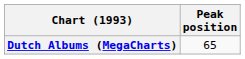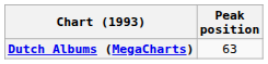Dutch Albums (MegaCharts) | Peak position: 65 -> 63
